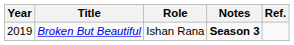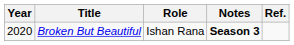Broken But Beautiful | Year: 2019 -> 2020
